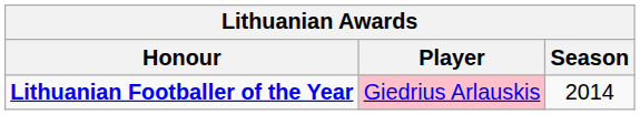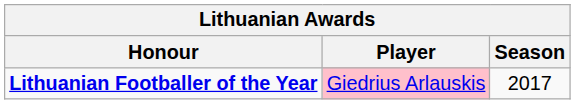Lithuanian Footballer of the Year | Season: 2014 -> 2017
